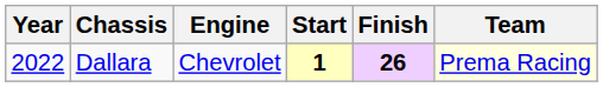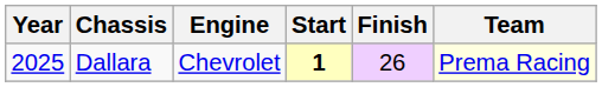Dallara | Year: 2022 -> 2025
Dallara | Finish: bold -> normal
